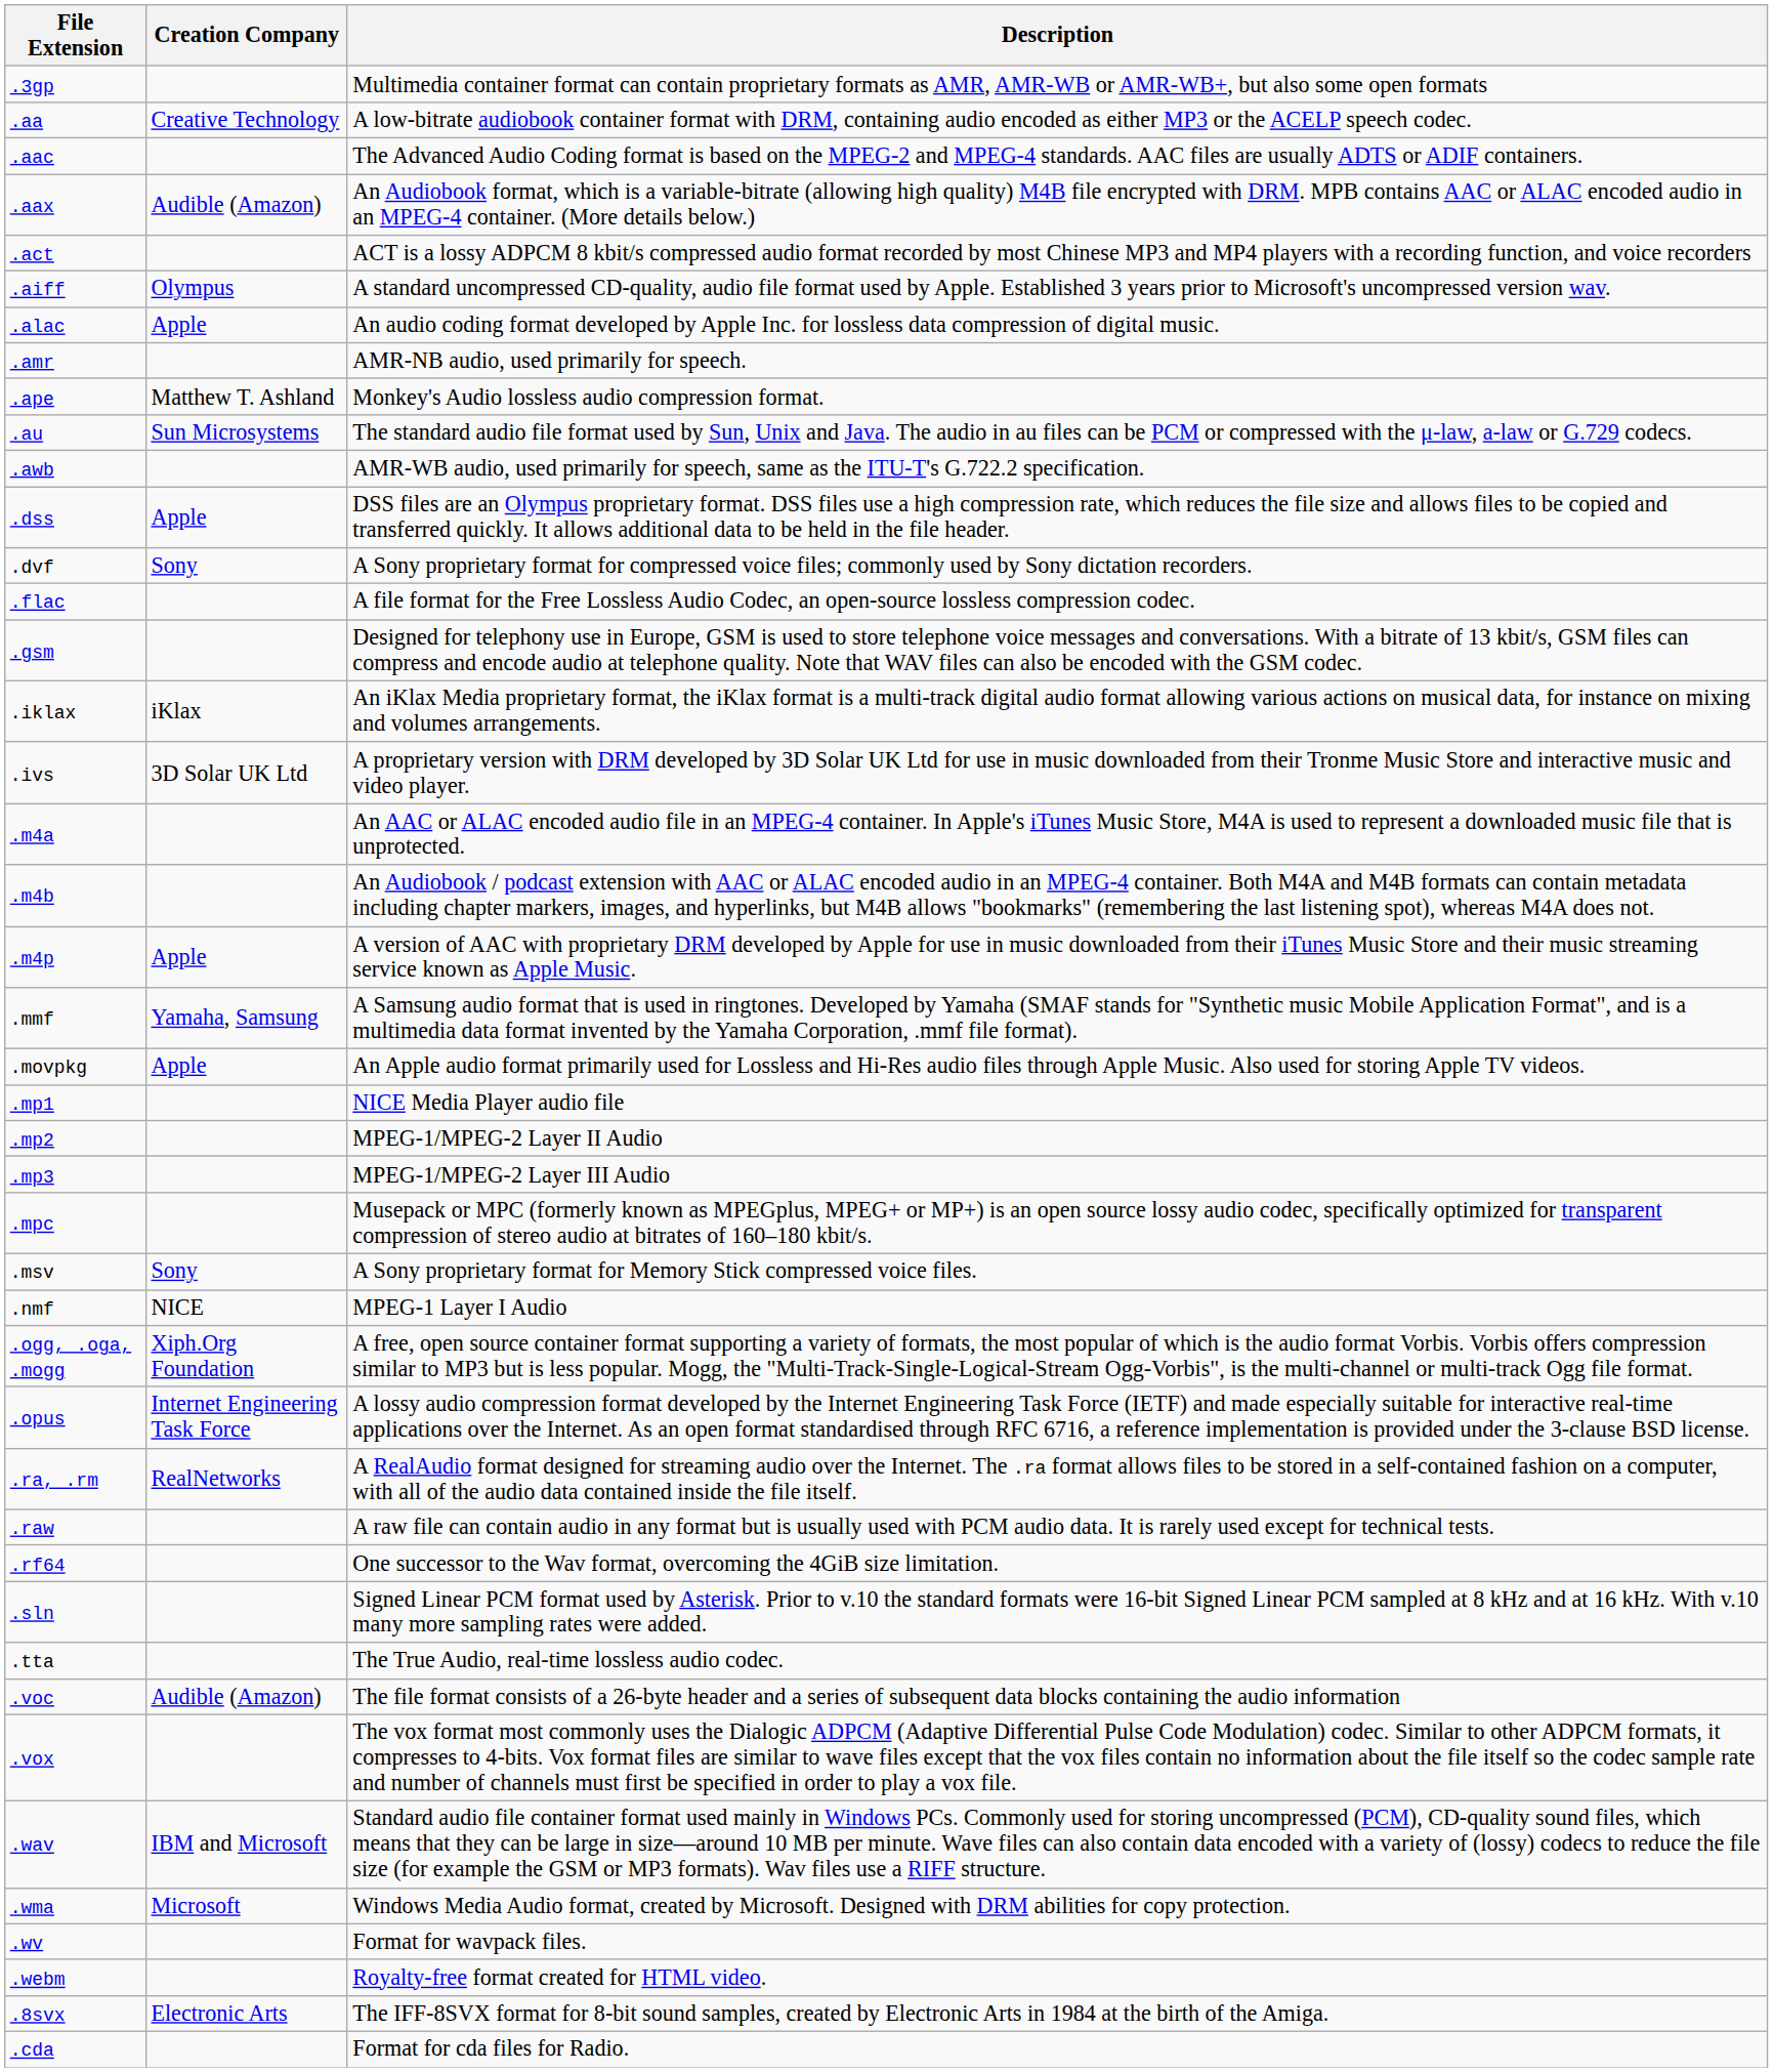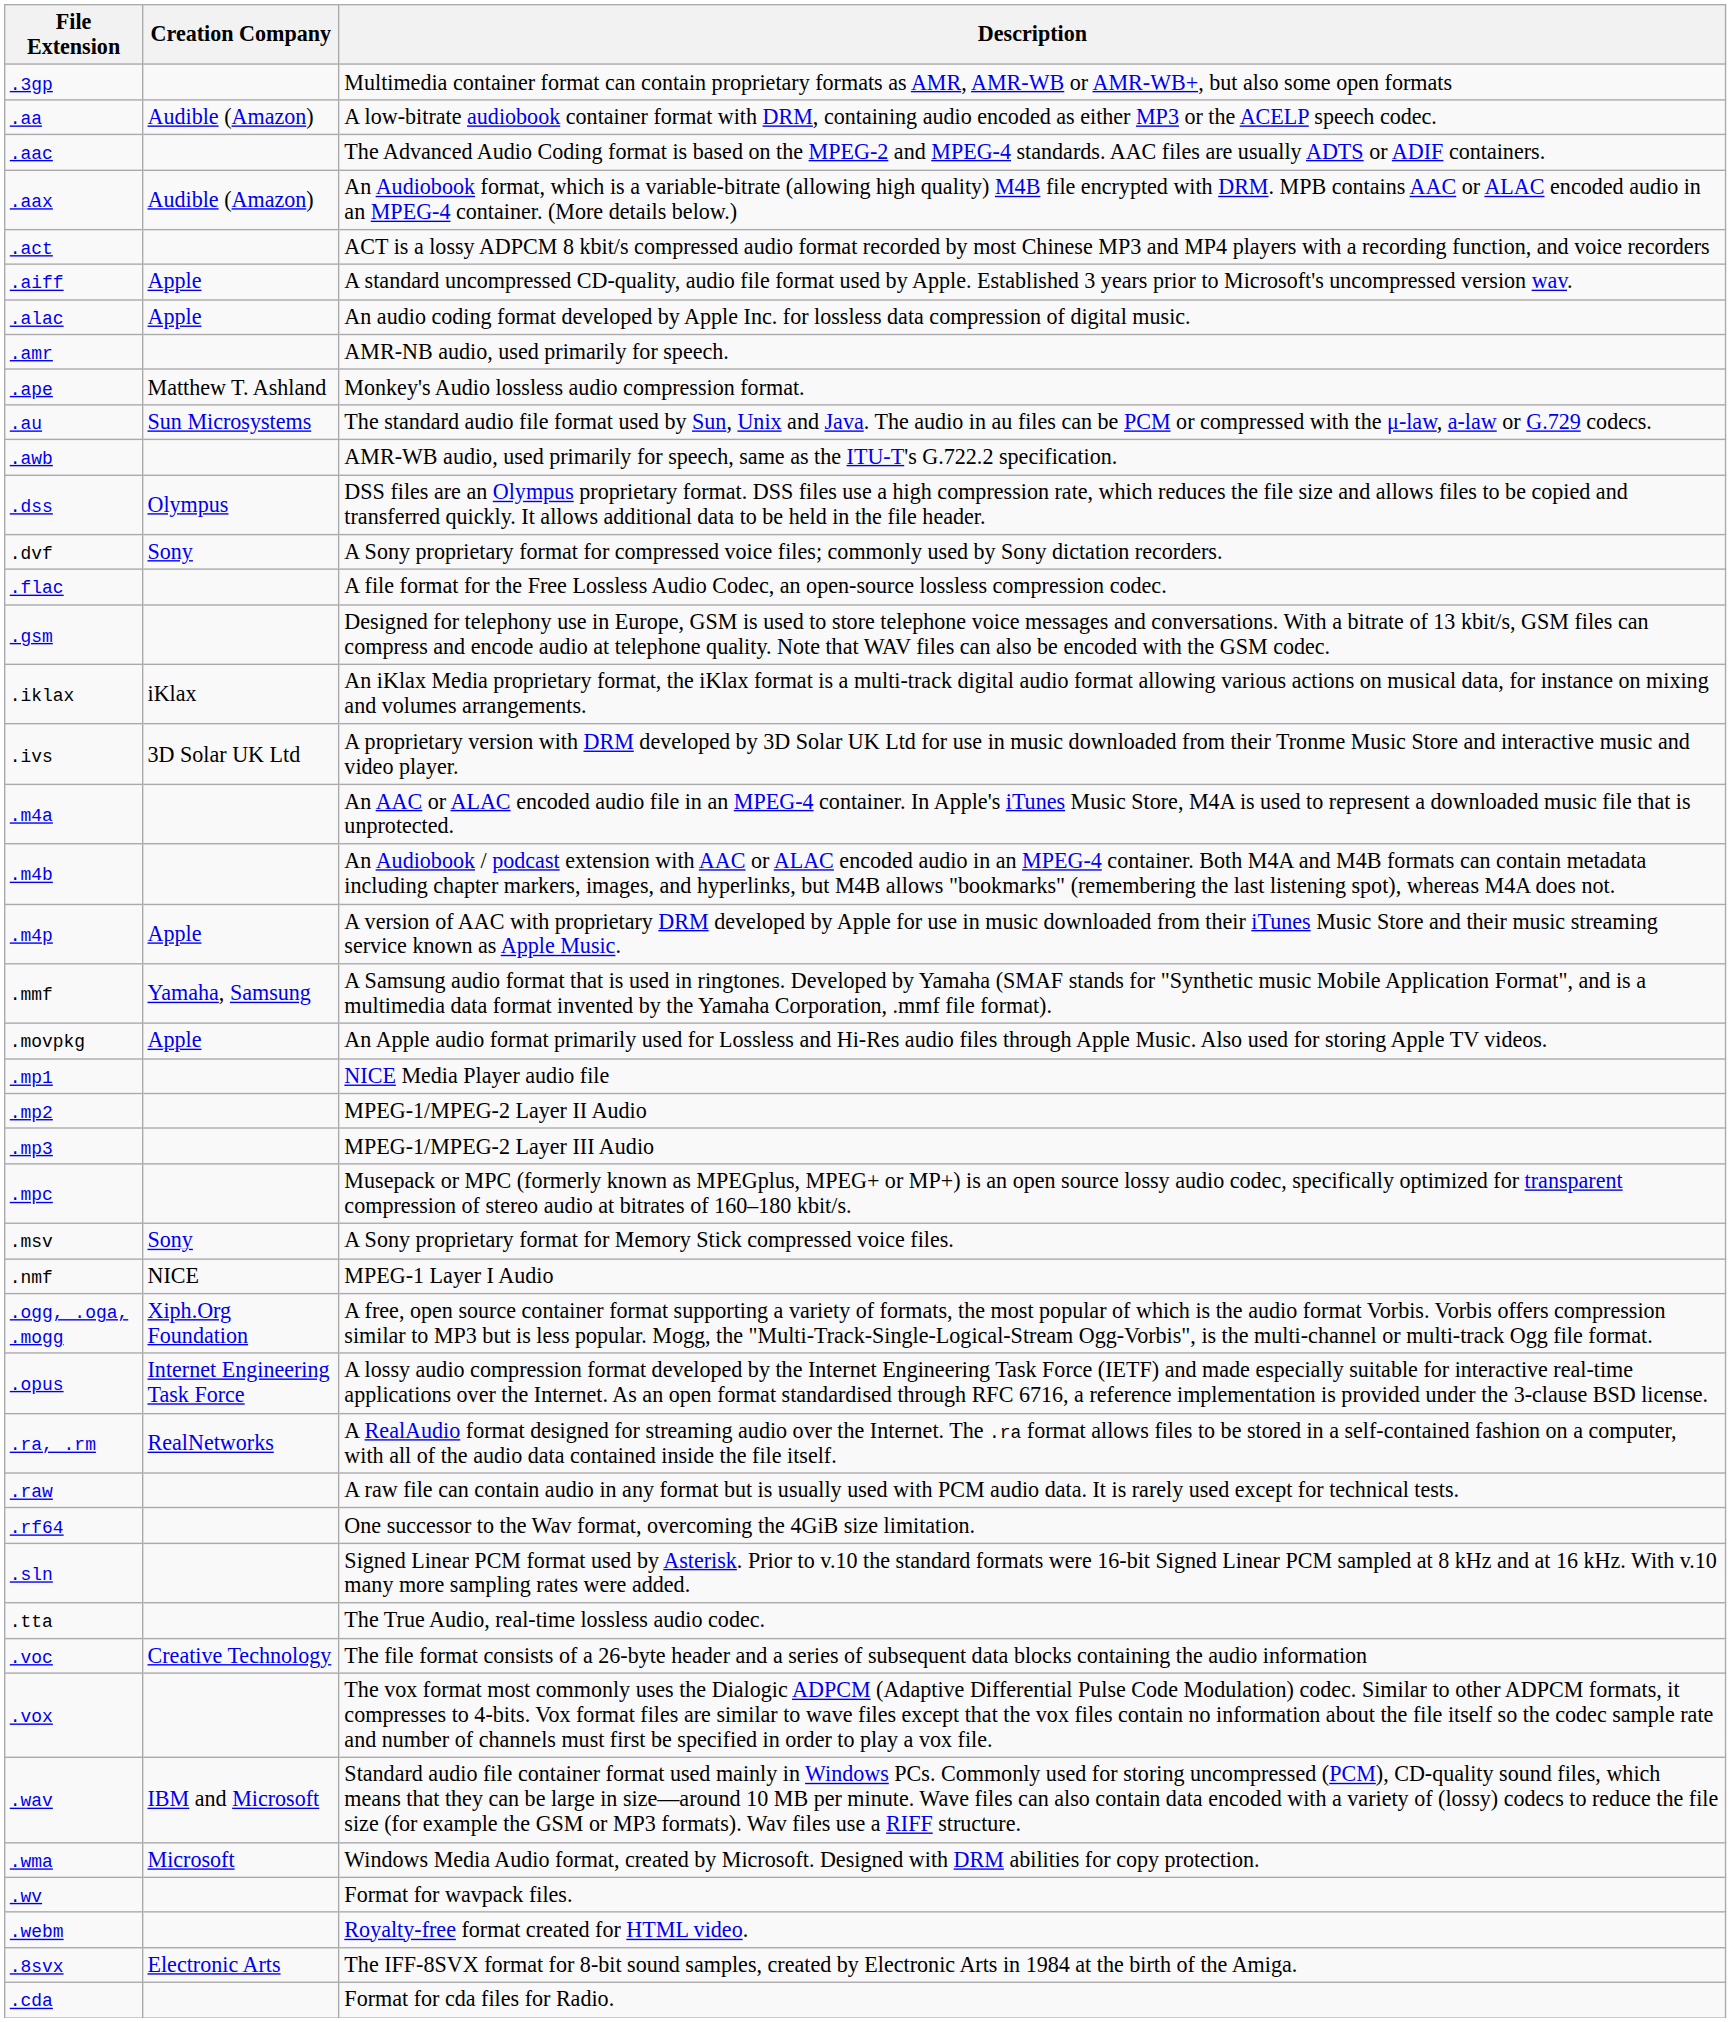.aa | Creation Company: Creative Technology -> Audible (Amazon)
.aiff | Creation Company: Olympus -> Apple
.dss | Creation Company: Apple -> Olympus
.voc | Creation Company: Audible (Amazon) -> Creative Technology
